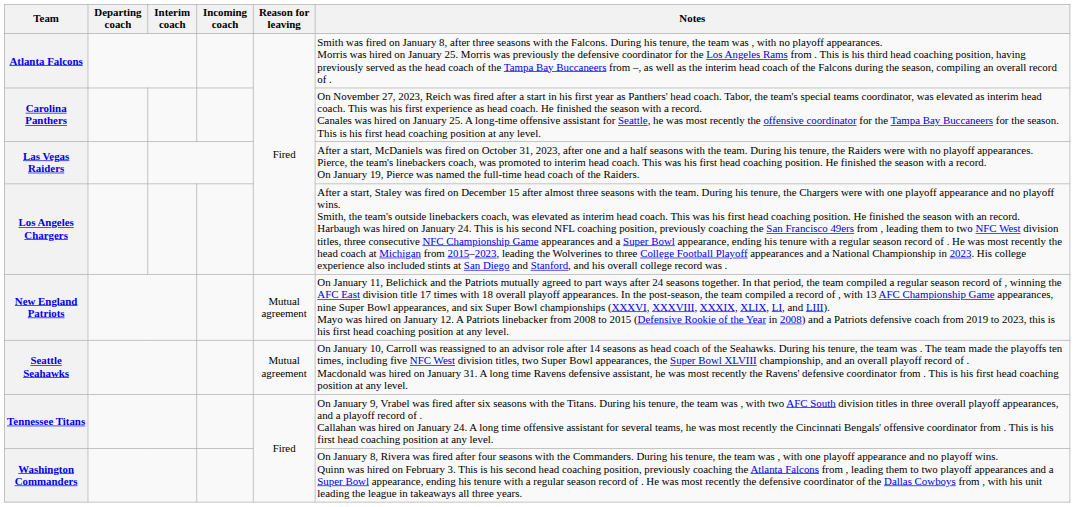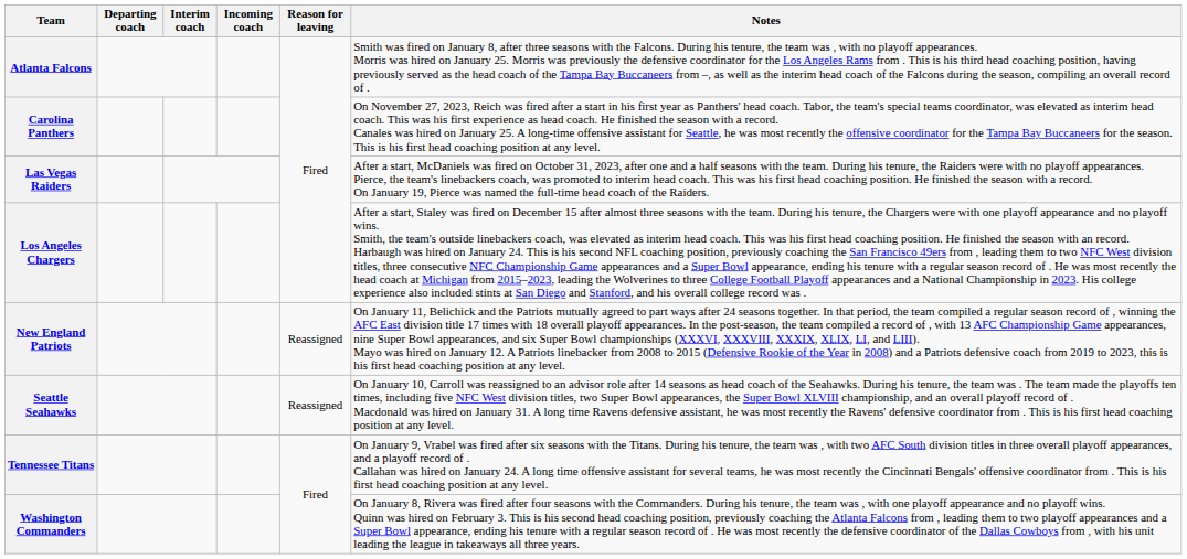New England Patriots | Reason for leaving: Mutual agreement -> Reassigned
Seattle Seahawks | Reason for leaving: Mutual agreement -> Reassigned
